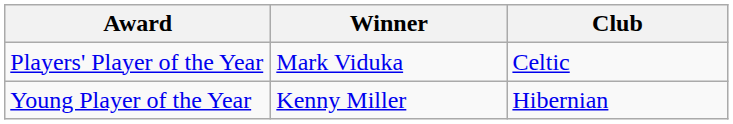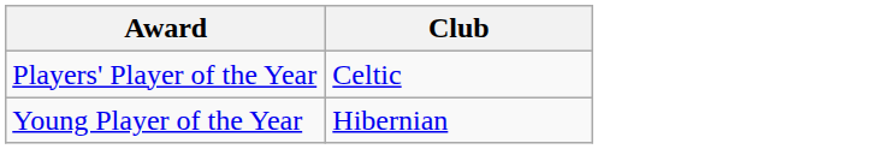- column: Winner | Mark Viduka | Kenny Miller
